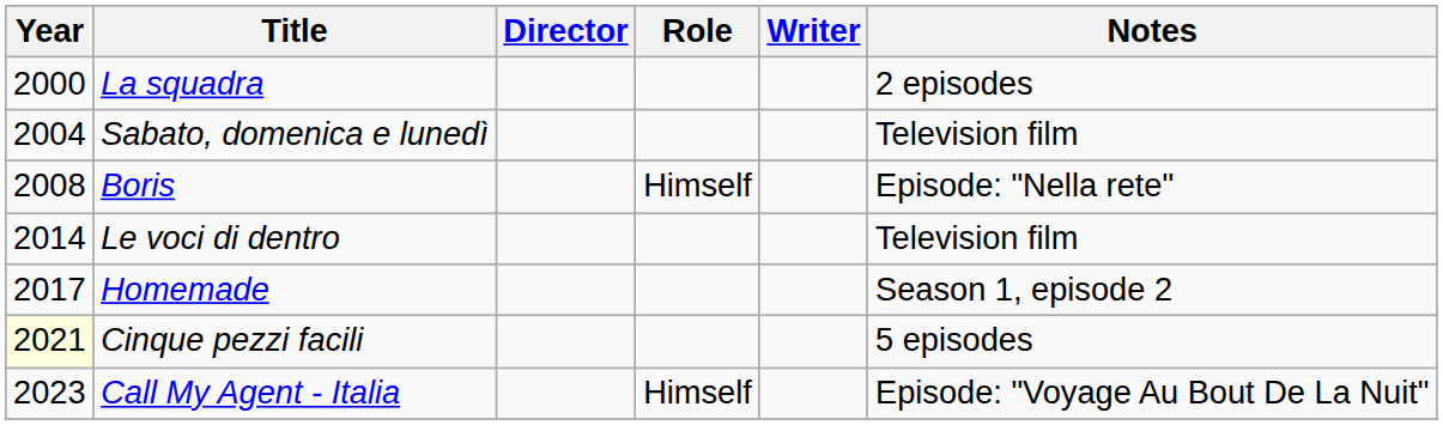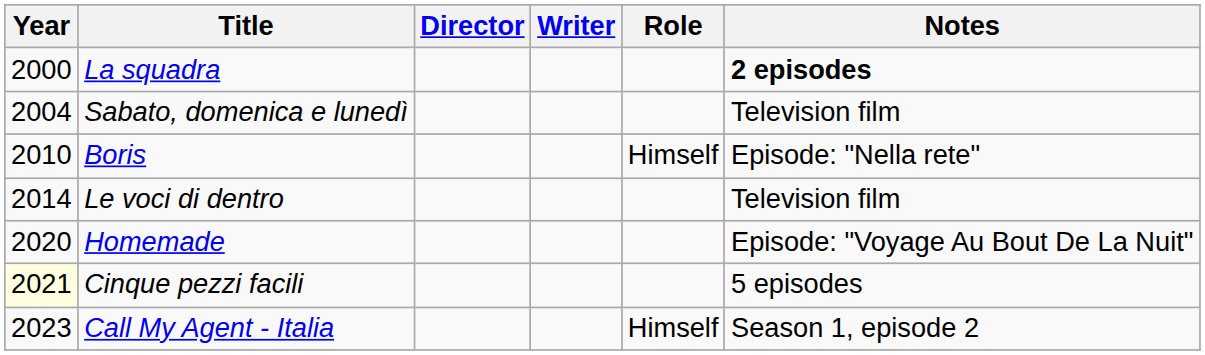columns swapped: Writer <-> Role
La squadra | Notes: normal -> bold
Boris | Year: 2008 -> 2010
Homemade | Year: 2017 -> 2020
Homemade | Notes: Season 1, episode 2 -> Episode: "Voyage Au Bout De La Nuit"
Call My Agent - Italia | Notes: Episode: "Voyage Au Bout De La Nuit" -> Season 1, episode 2
